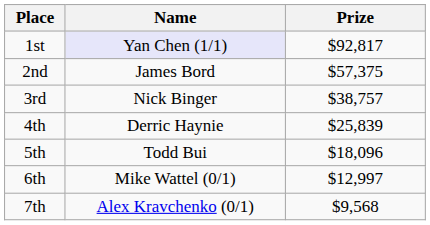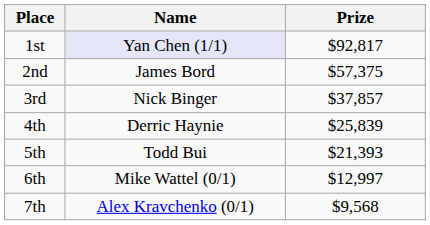3rd | Prize: $38,757 -> $37,857
5th | Prize: $18,096 -> $21,393
